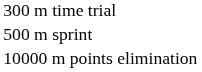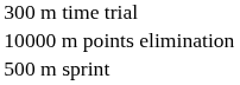rows swapped: 500 m sprint <-> 10000 m points elimination
